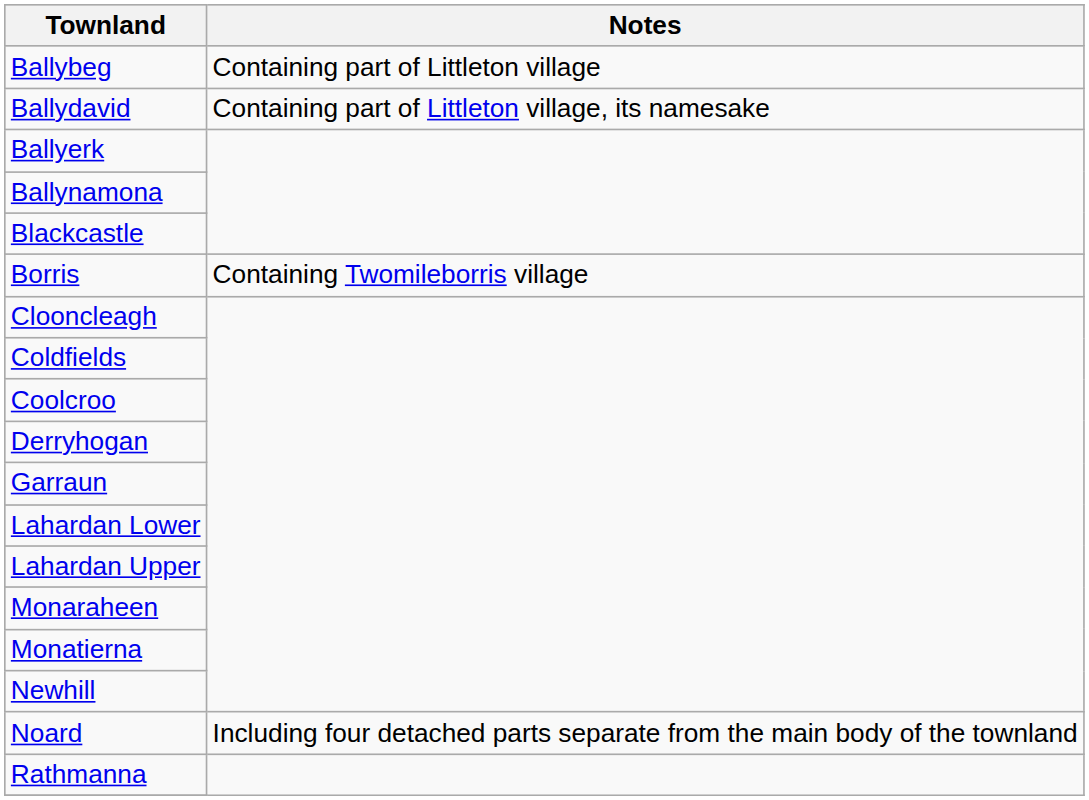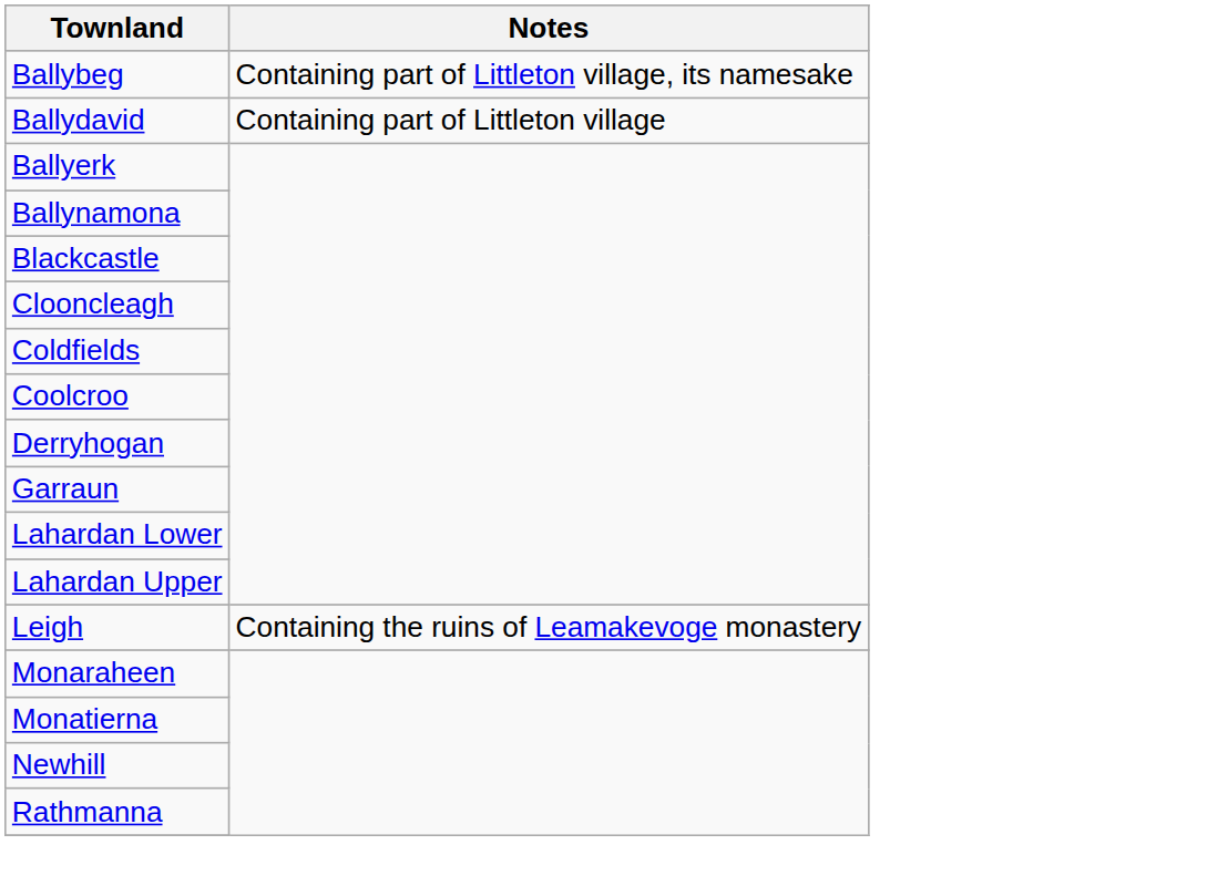Ballybeg | Notes: Containing part of Littleton village -> Containing part of Littleton village, its namesake
Ballydavid | Notes: Containing part of Littleton village, its namesake -> Containing part of Littleton village
- row: Borris | Containing Twomileborris village
+ row: Leigh | Containing the ruins of Leamakevoge monastery
- row: Noard | Including four detached parts separate from the main body of the townland
